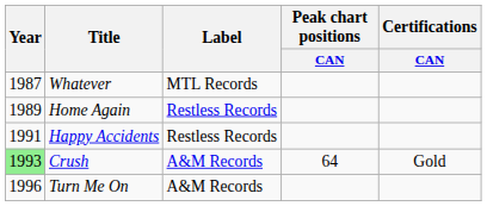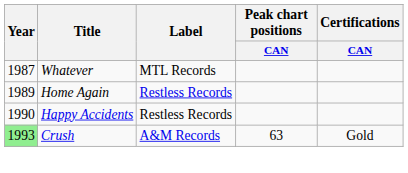Happy Accidents | Year: 1991 -> 1990
Crush | Peak chart positions / CAN: 64 -> 63
- row: 1996 | Turn Me On | A&M Records
